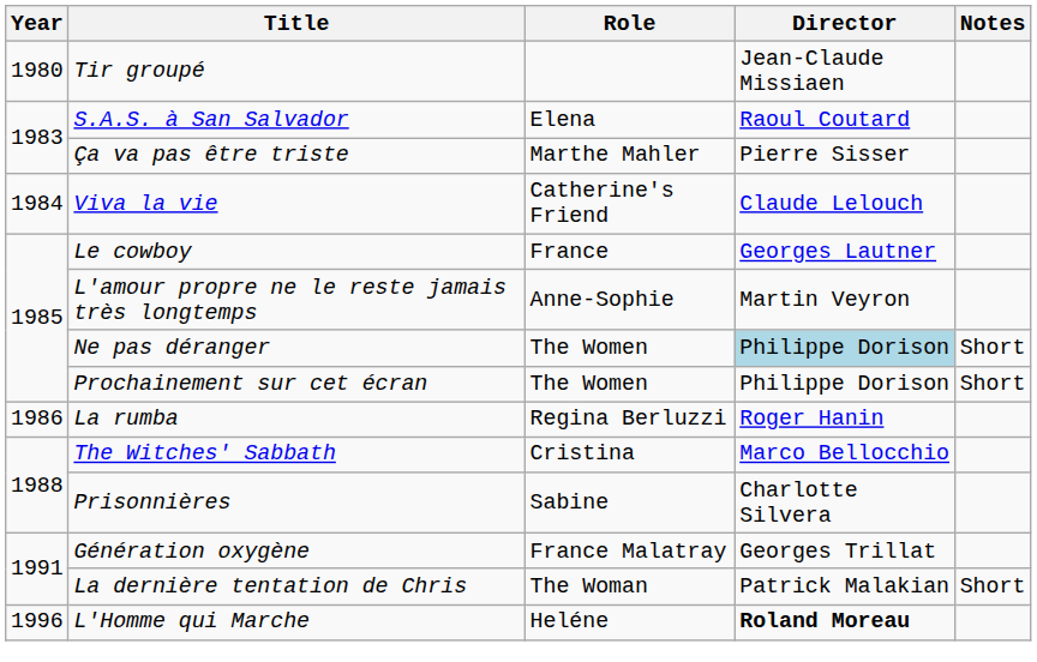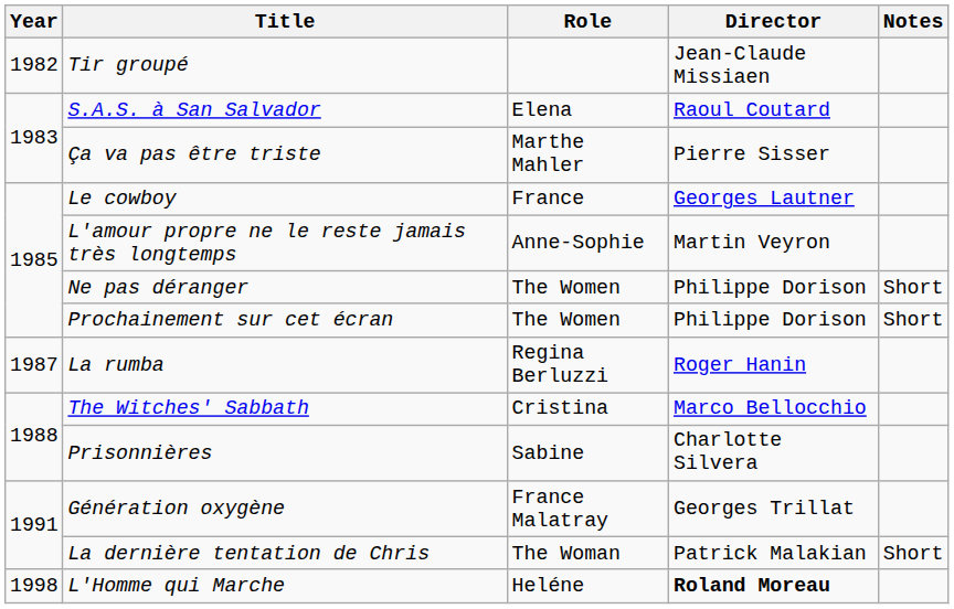Tir groupé | Year: 1980 -> 1982
- row: 1984 | Viva la vie | Catherine's Friend | Claude Lelouch
Ne pas déranger | Director: lightblue background -> no background
La rumba | Year: 1986 -> 1987
L'Homme qui Marche | Year: 1996 -> 1998
